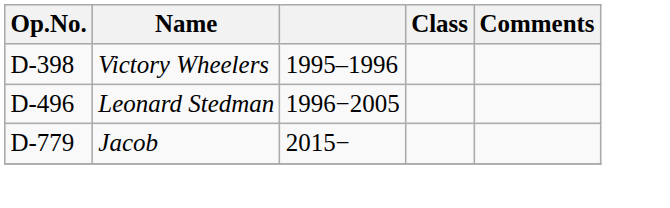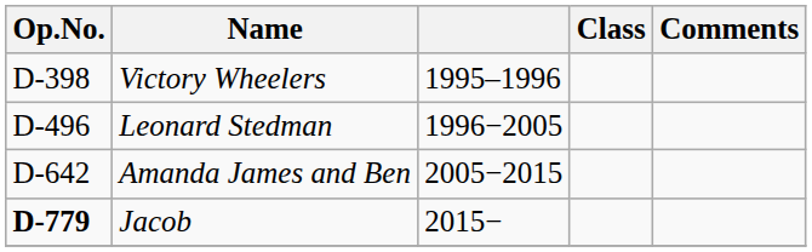+ row: D-642 | Amanda James and Ben | 2005−2015
Jacob | Op.No.: normal -> bold
